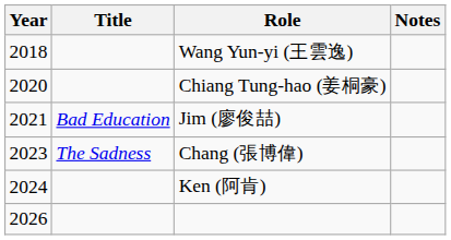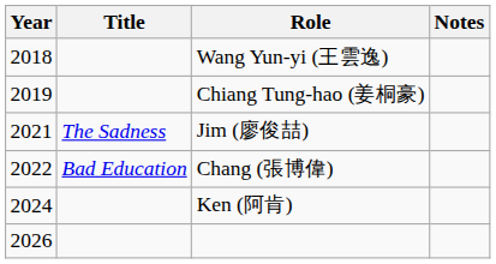Chiang Tung-hao (姜桐豪) | Year: 2020 -> 2019
Jim (廖俊喆) | Title: Bad Education -> The Sadness
Chang (張博偉) | Year: 2023 -> 2022
Chang (張博偉) | Title: The Sadness -> Bad Education
